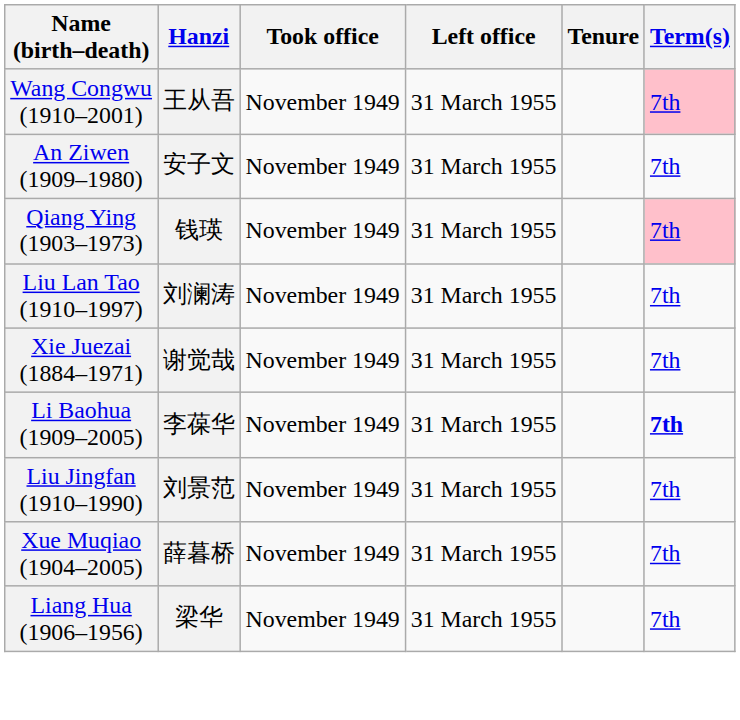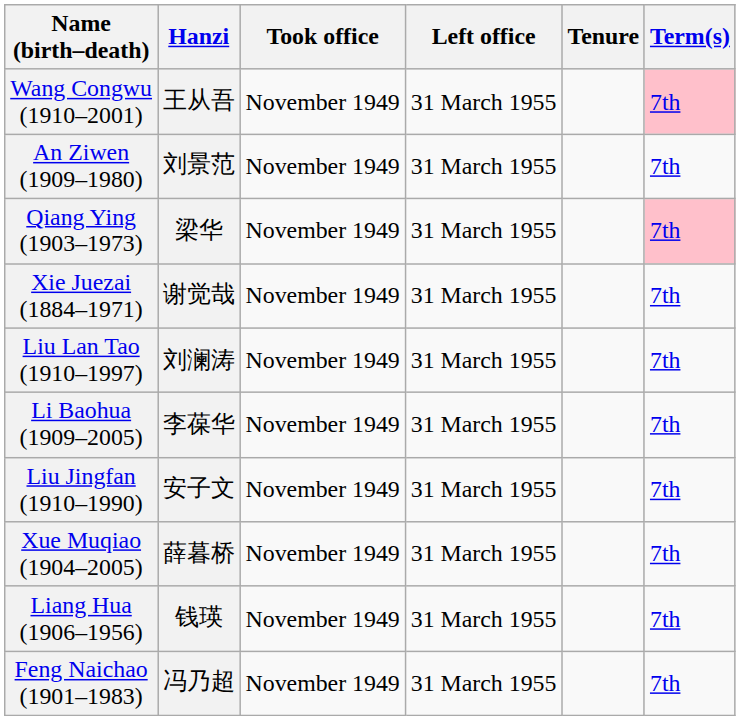An Ziwen (1909–1980) | Hanzi: 安子文 -> 刘景范
Qiang Ying (1903–1973) | Hanzi: 钱瑛 -> 梁华
rows swapped: Liu Lan Tao (1910–1997) <-> Xie Juezai (1884–1971)
Li Baohua (1909–2005) | Term(s): bold -> normal
Liu Jingfan (1910–1990) | Hanzi: 刘景范 -> 安子文
Liang Hua (1906–1956) | Hanzi: 梁华 -> 钱瑛
+ row: Feng Naichao (1901–1983) | 冯乃超 | November 1949 | 31 March 1955 | 7th
